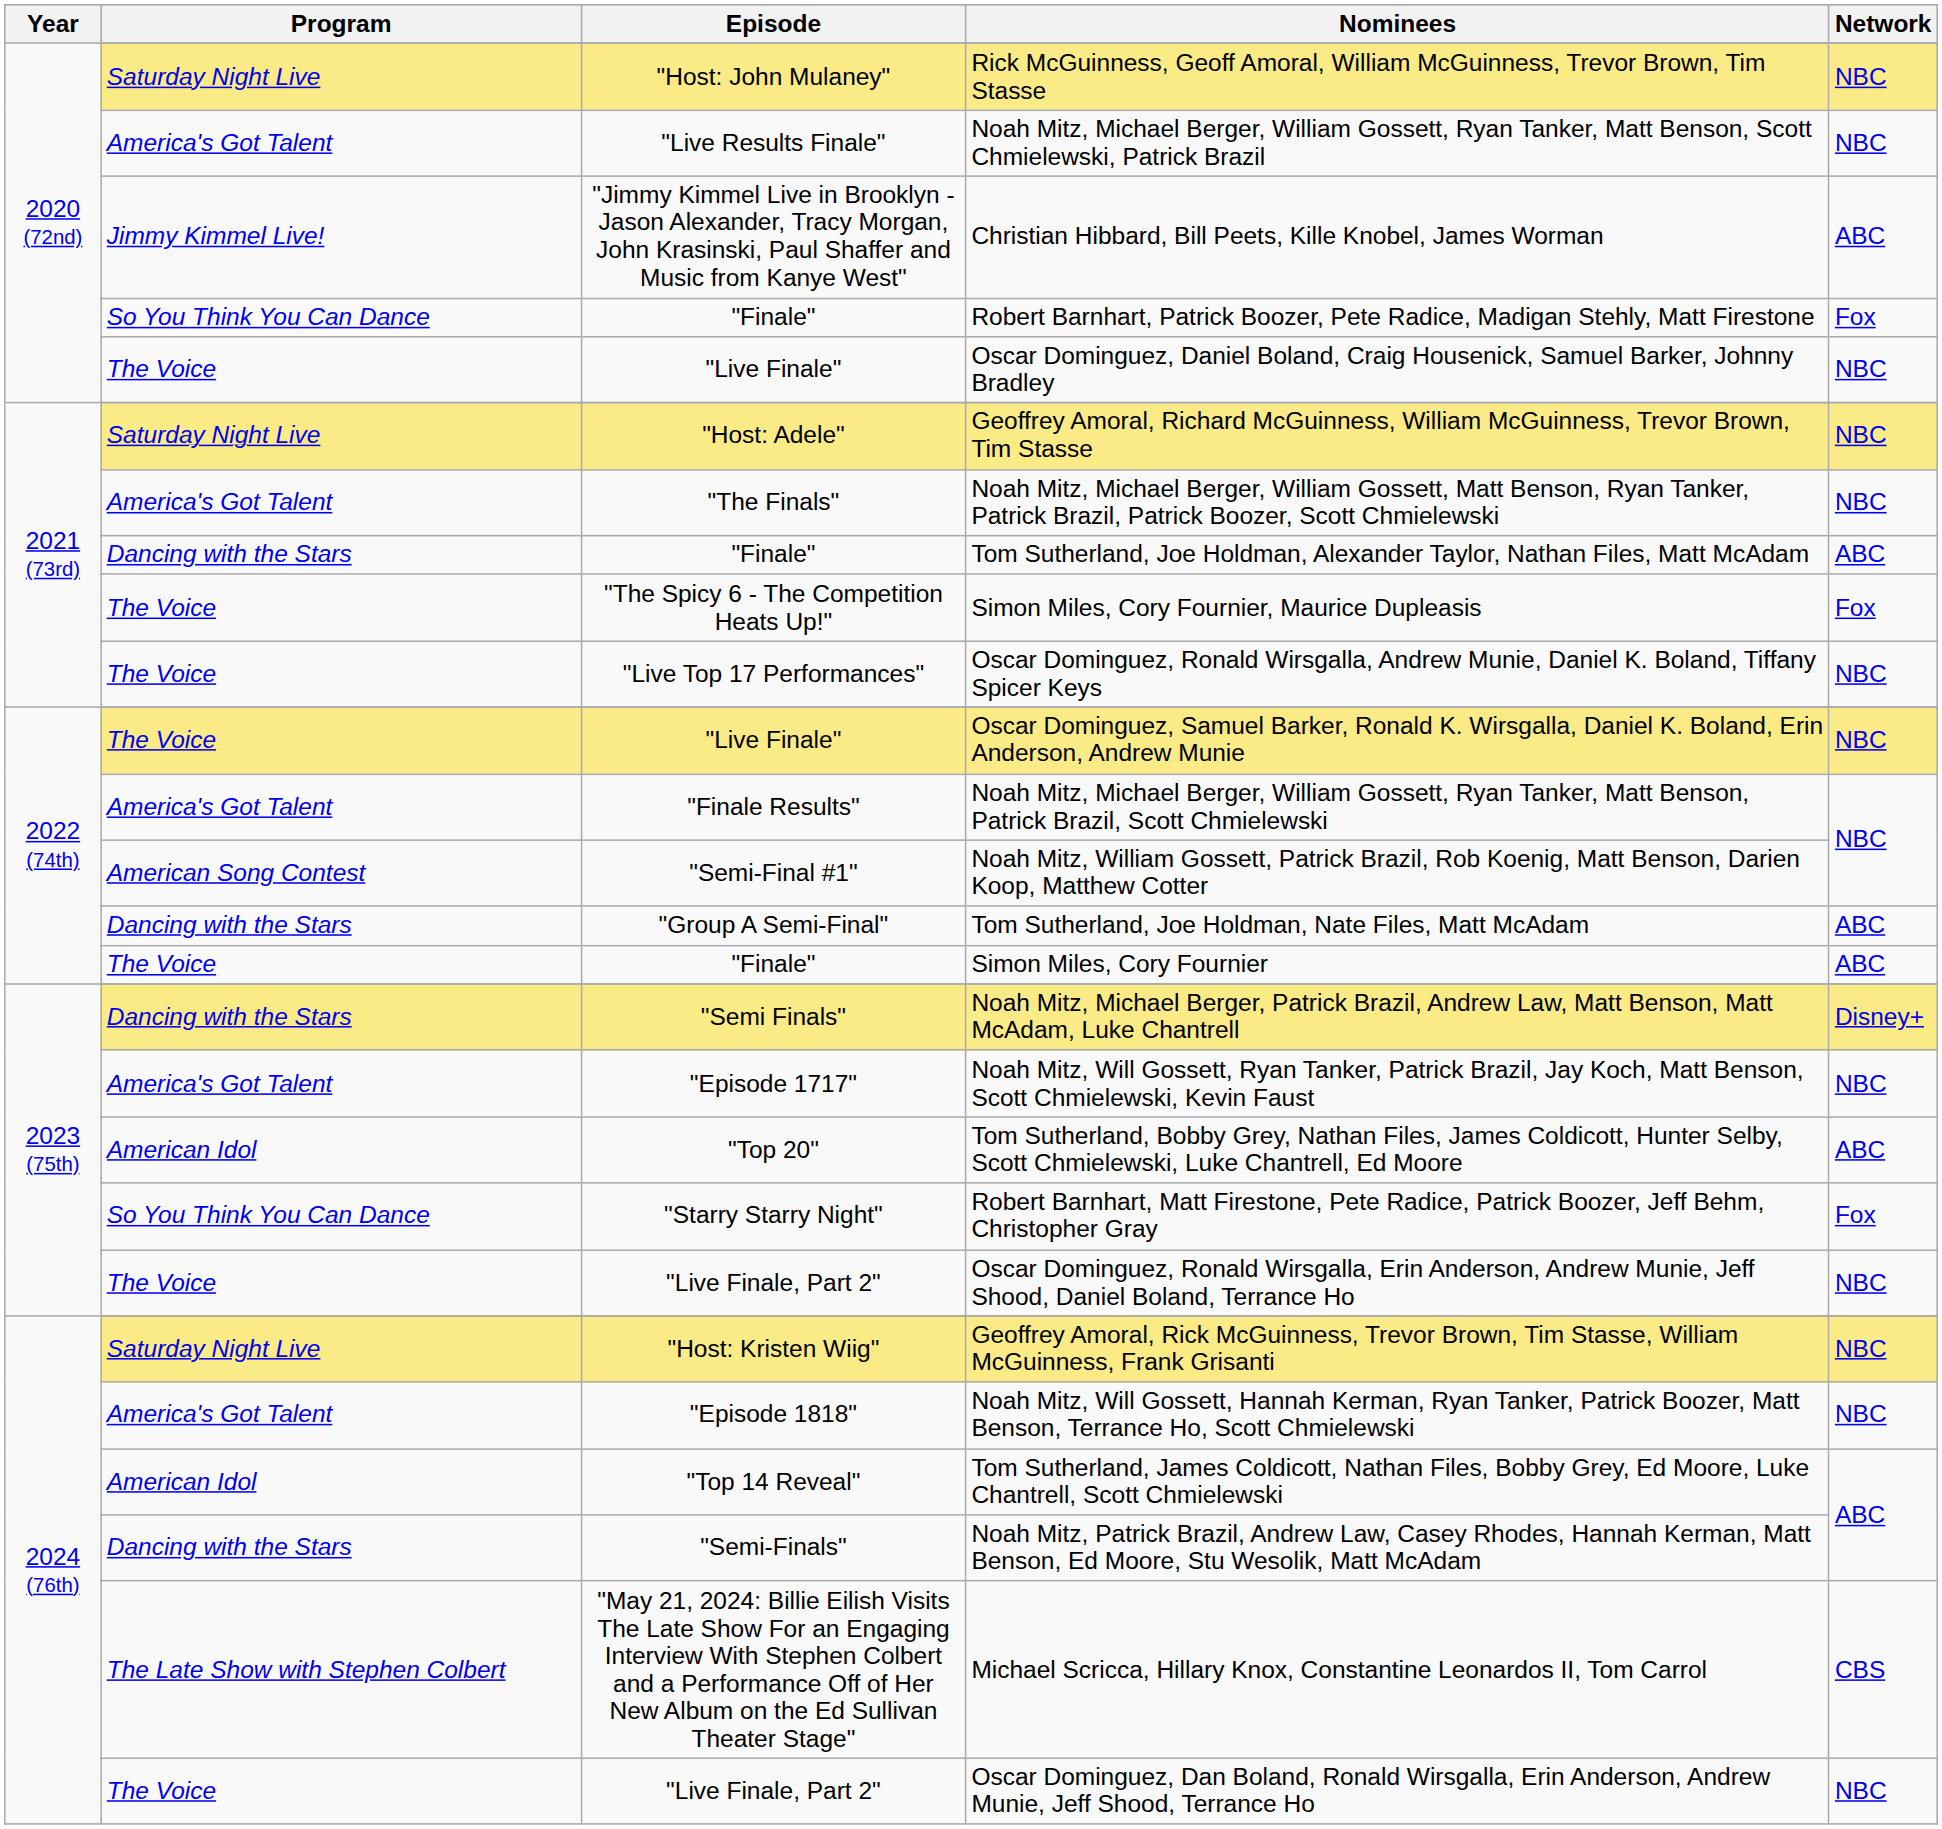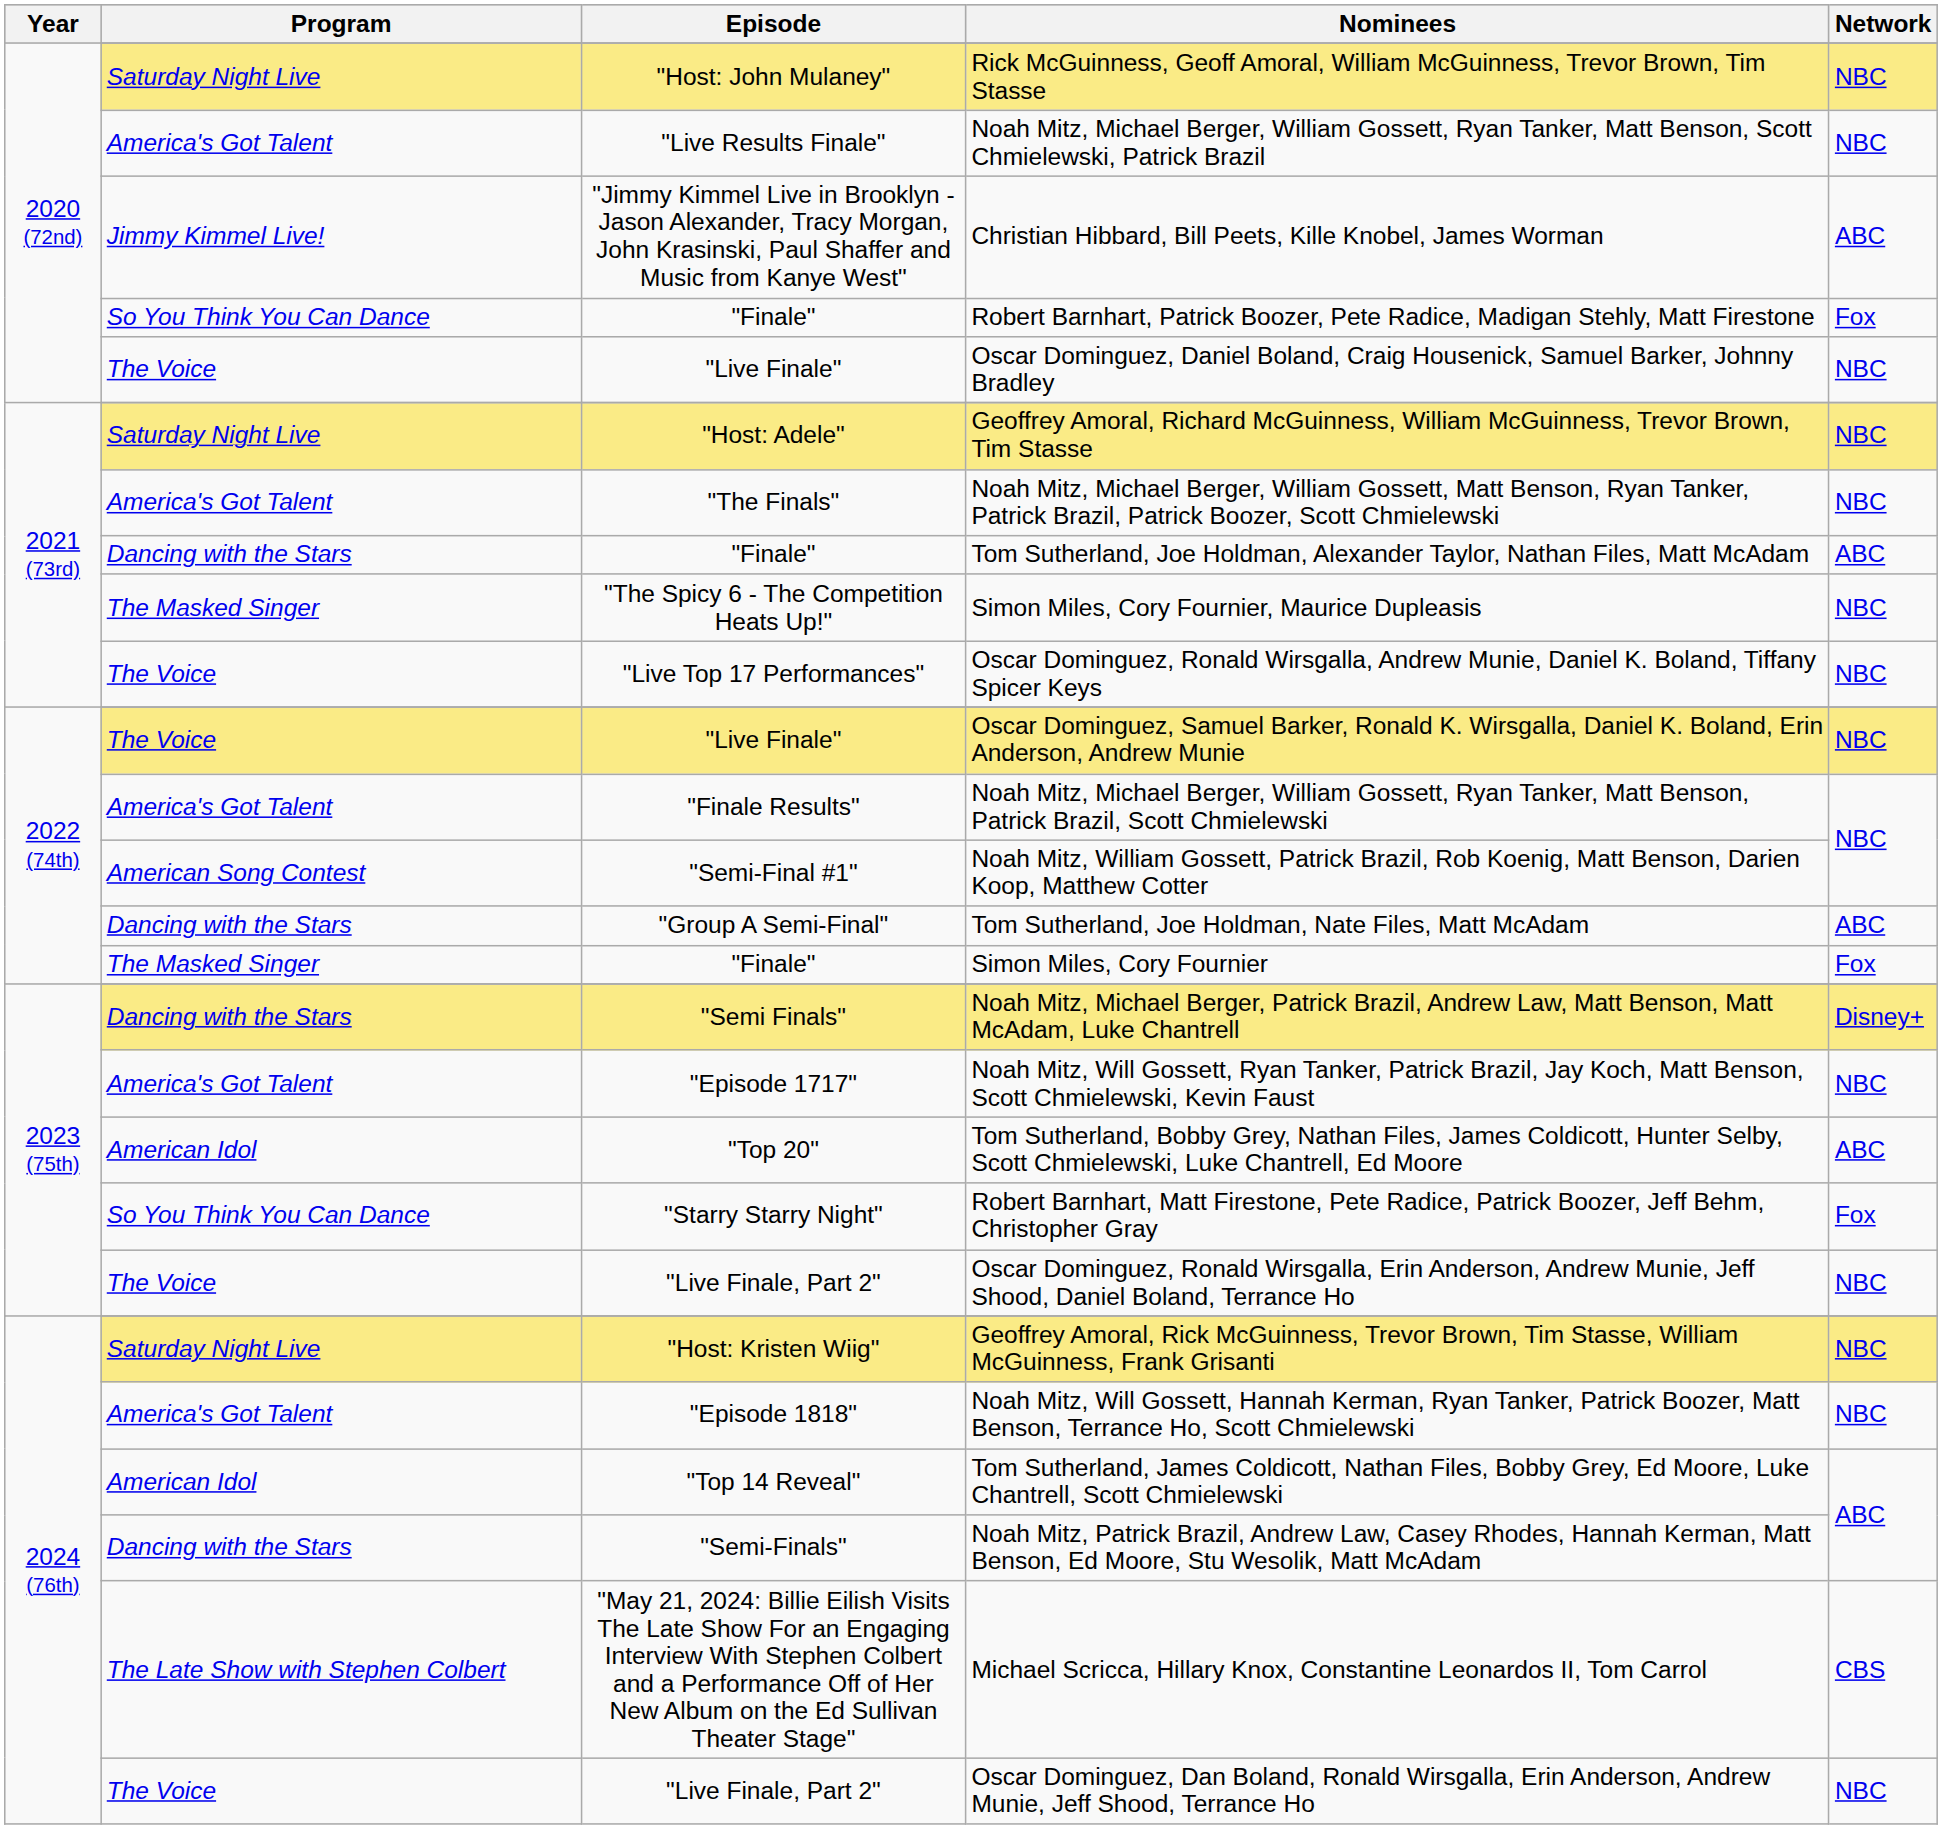Simon Miles, Cory Fournier, Maurice Dupleasis | Program: The Voice -> The Masked Singer
Simon Miles, Cory Fournier, Maurice Dupleasis | Network: Fox -> NBC
Simon Miles, Cory Fournier | Program: The Voice -> The Masked Singer
Simon Miles, Cory Fournier | Network: ABC -> Fox
